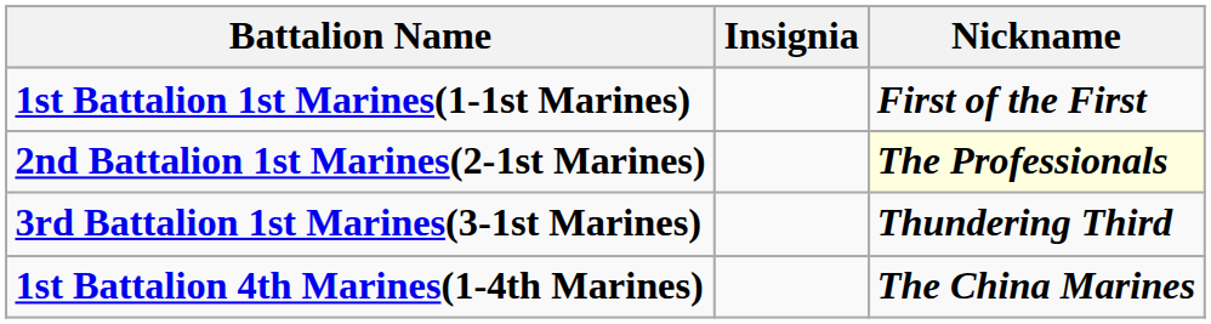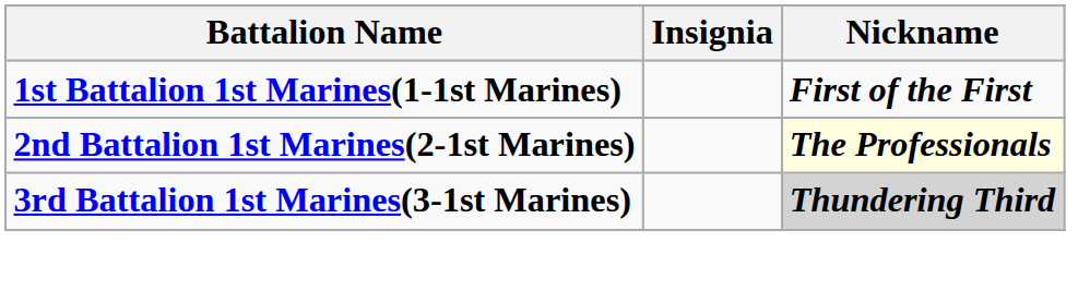3rd Battalion 1st Marines(3-1st Marines) | Nickname: no background -> lightgrey background
- row: 1st Battalion 4th Marines(1-4th Marines) | The China Marines
